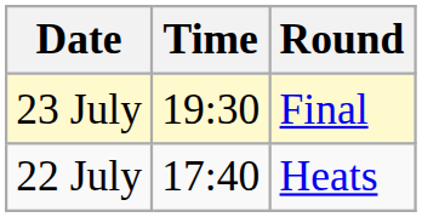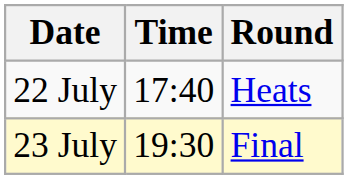rows swapped: 22 July <-> 23 July
